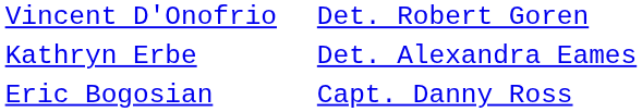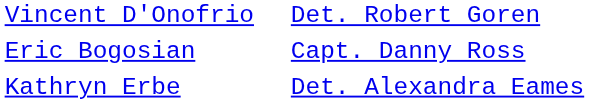rows swapped: Kathryn Erbe <-> Eric Bogosian
